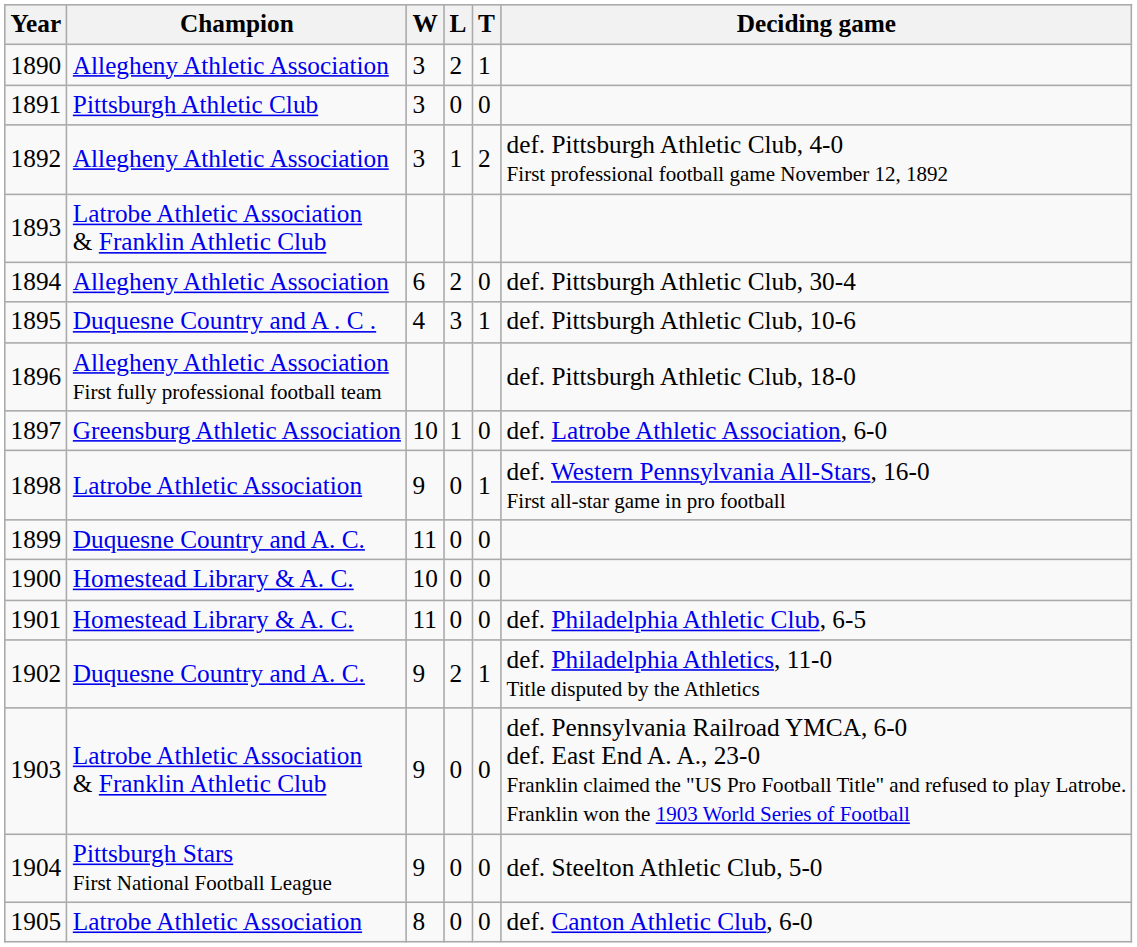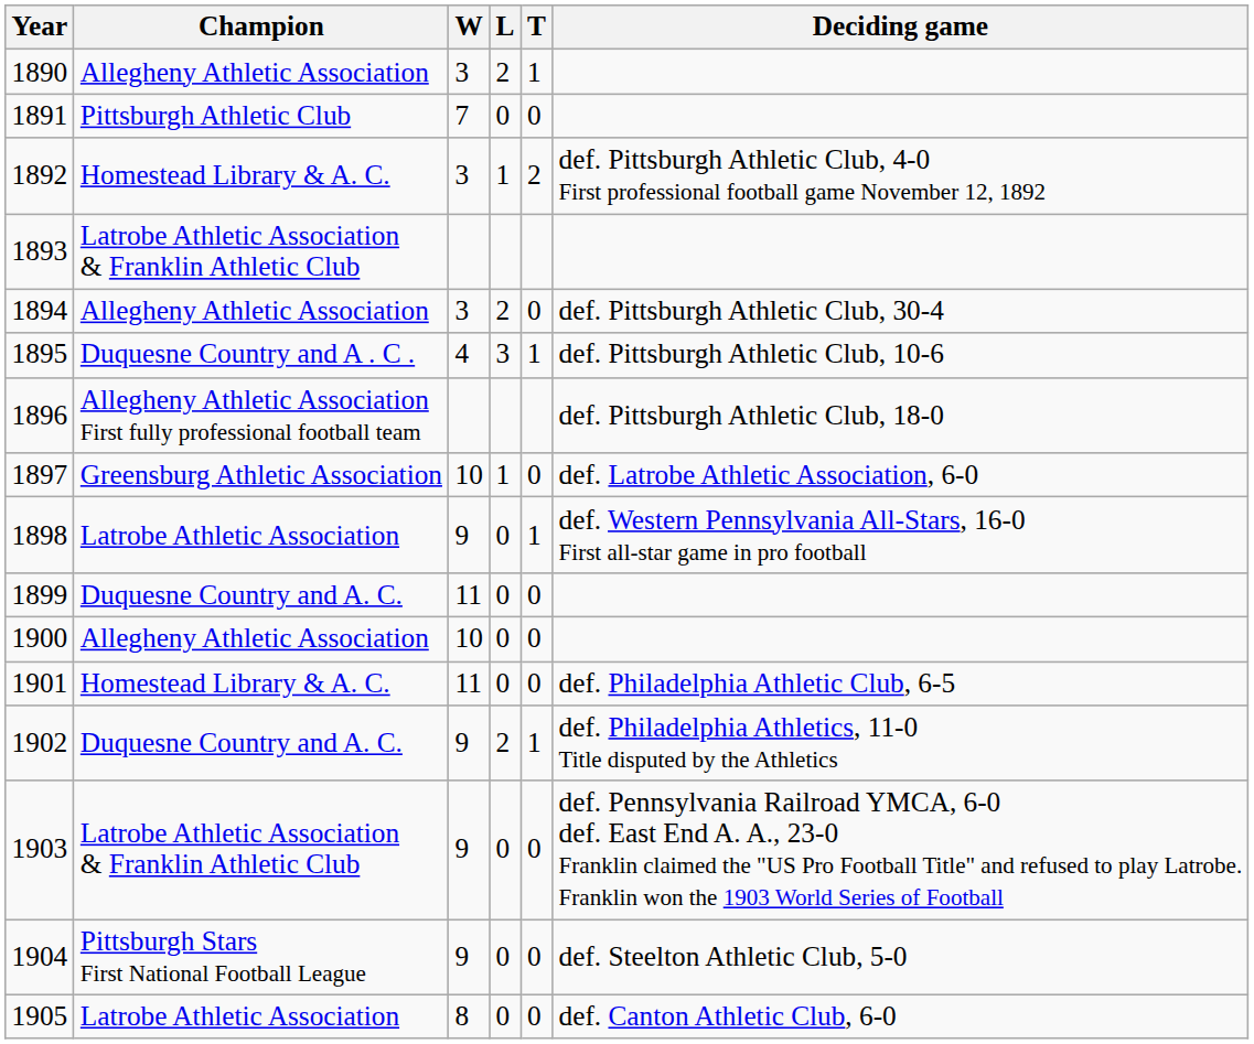1891 | W: 3 -> 7
1892 | Champion: Allegheny Athletic Association -> Homestead Library & A. C.
1894 | W: 6 -> 3
1900 | Champion: Homestead Library & A. C. -> Allegheny Athletic Association
